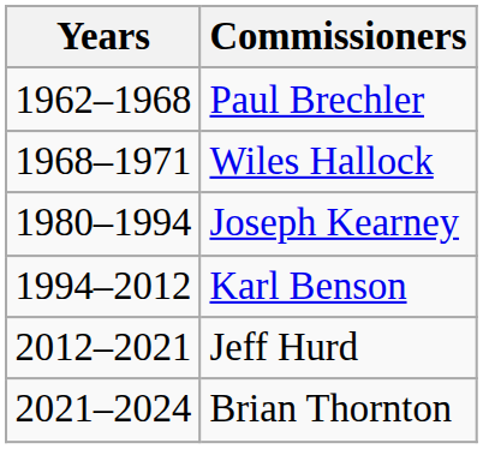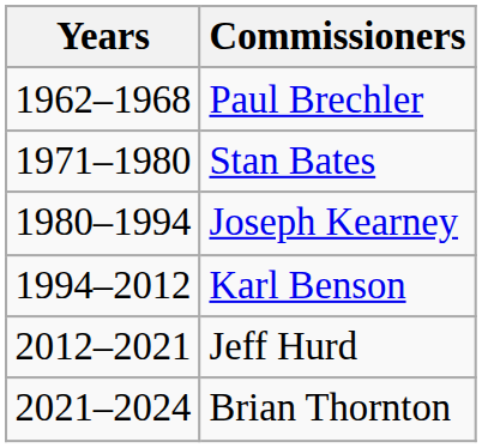- row: 1968–1971 | Wiles Hallock
+ row: 1971–1980 | Stan Bates
